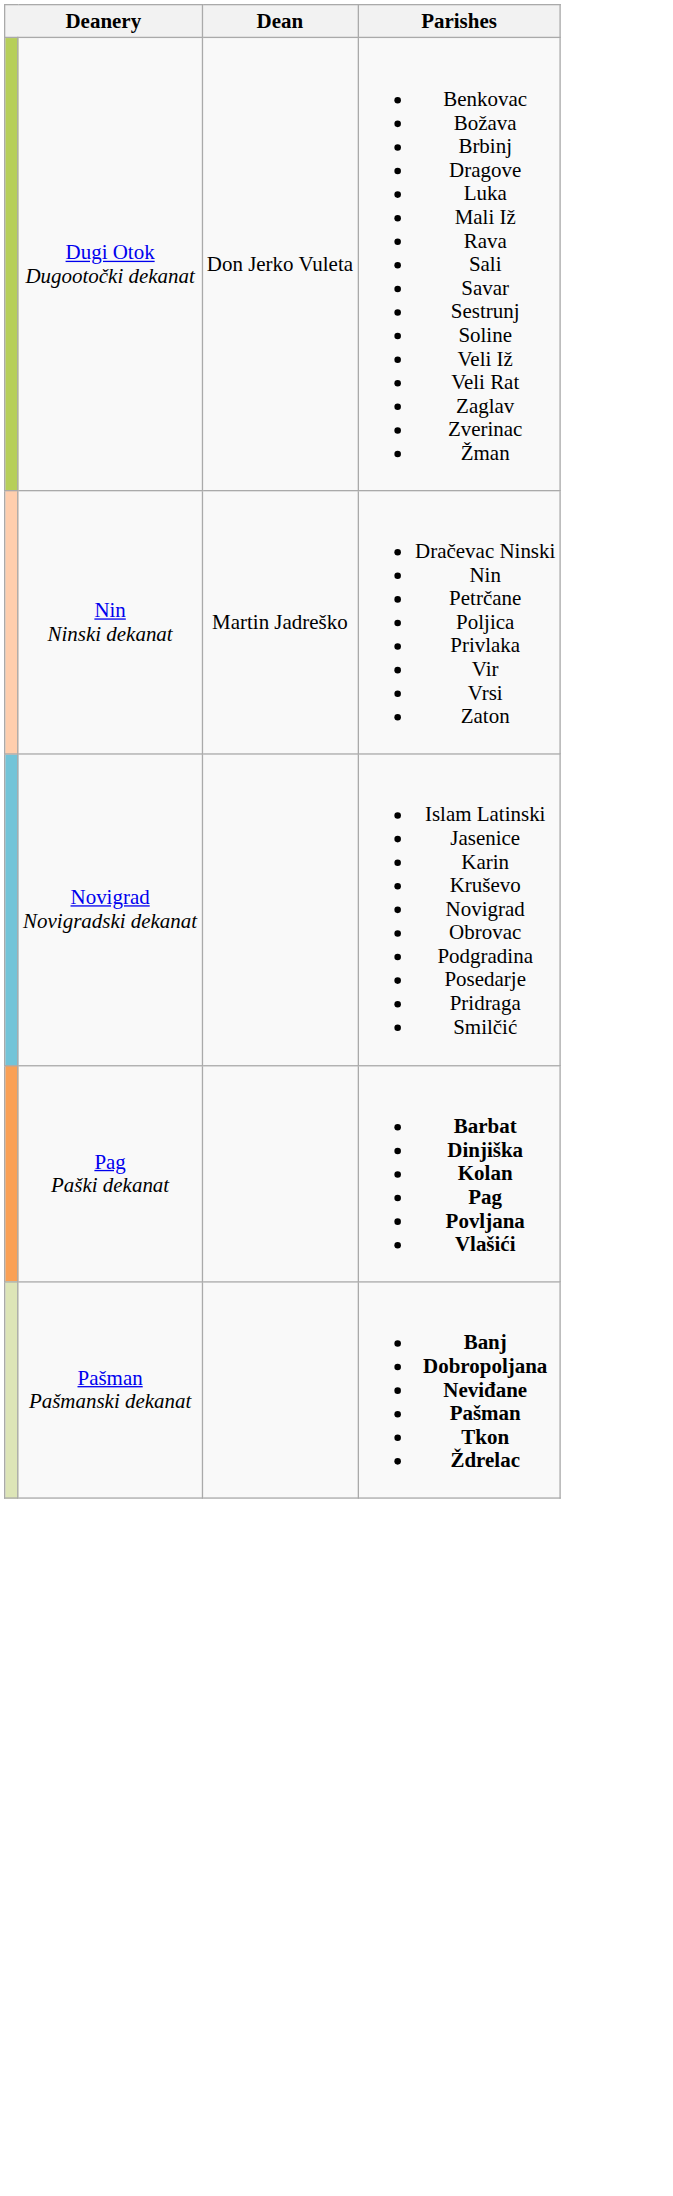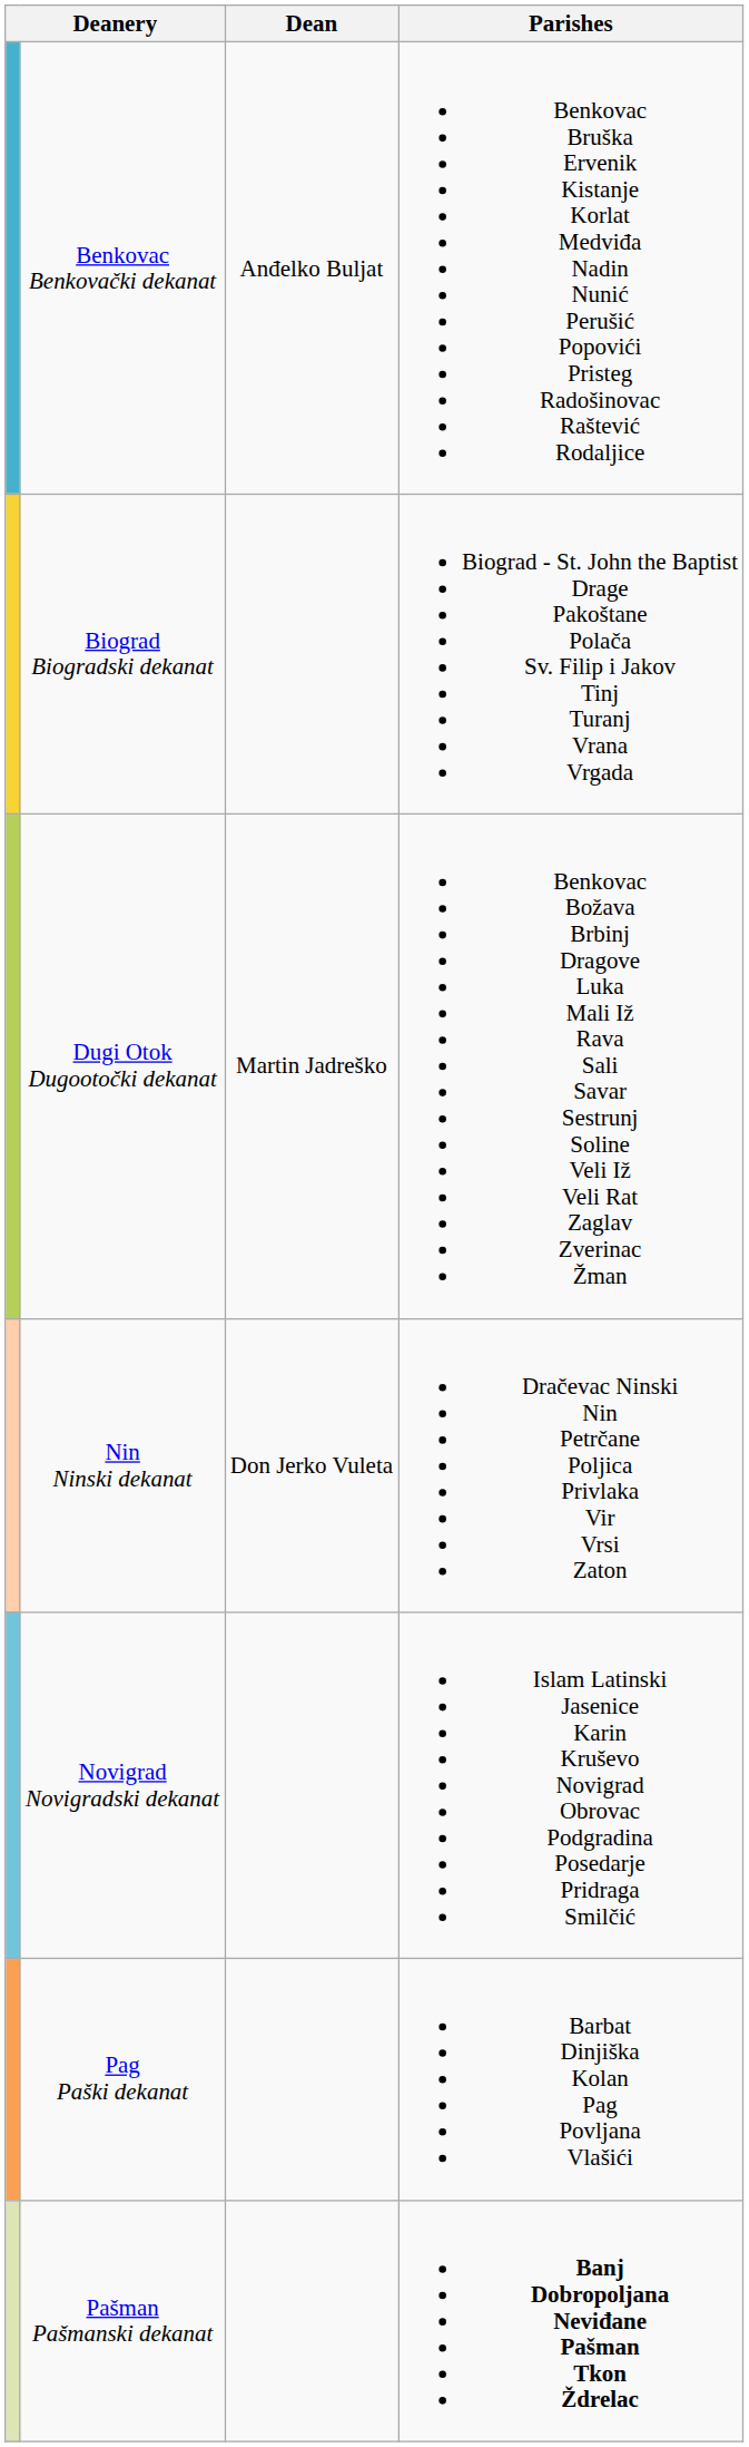+ row: Benkovac Benkovački dekanat | Anđelko Buljat | Benkovac Bruška Ervenik Kistanje Korlat Medviđa Nadin Nunić Perušić Popovići Pristeg Radošinovac Raštević Rodaljice
+ row: Biograd Biogradski dekanat | Biograd - St. John the Baptist Drage Pakoštane Polača Sv. Filip i Jakov Tinj Turanj Vrana Vrgada
Dugi Otok Dugootočki dekanat | Dean: Don Jerko Vuleta -> Martin Jadreško
Nin Ninski dekanat | Dean: Martin Jadreško -> Don Jerko Vuleta
Pag Paški dekanat | Parishes: bold -> normal
